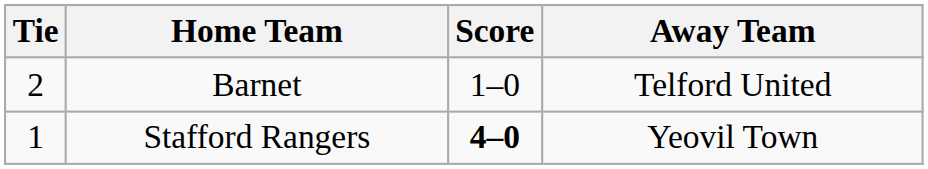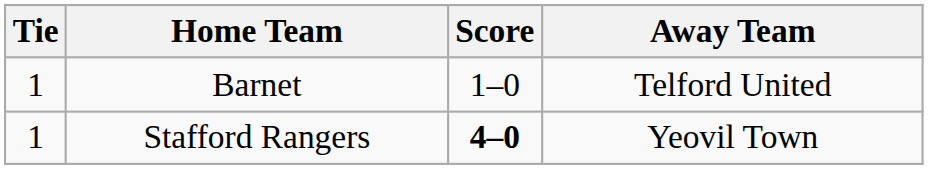Barnet | Tie: 2 -> 1
